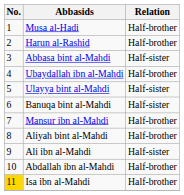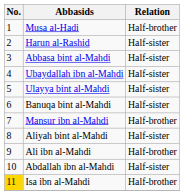Harun al-Rashid | Relation: Half-brother -> Half-sister
Ubaydallah ibn al-Mahdi | Relation: Half-brother -> Half-sister
Aliyah bint al-Mahdi | Relation: Half-brother -> Half-sister
Ali ibn al-Mahdi | Relation: Half-sister -> Half-brother
Abdallah ibn al-Mahdi | Relation: Half-brother -> Half-sister
